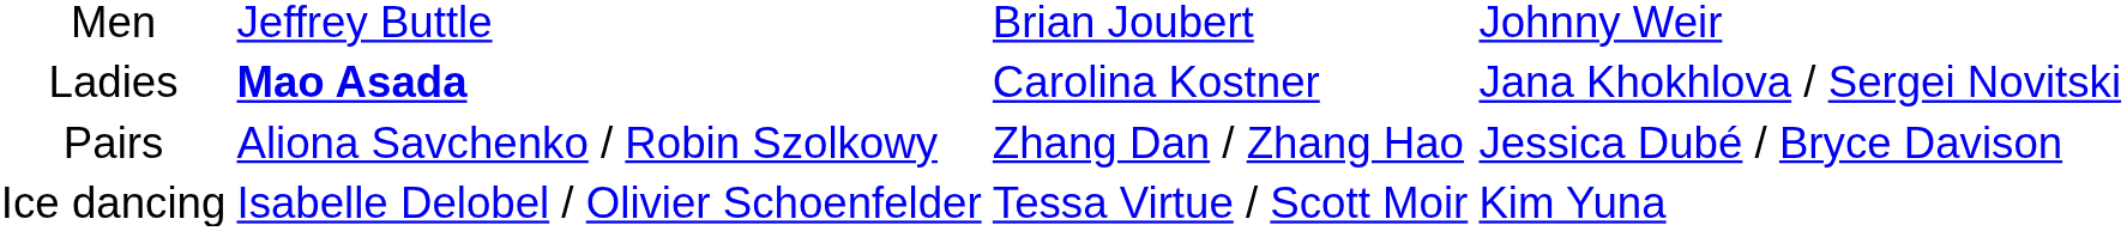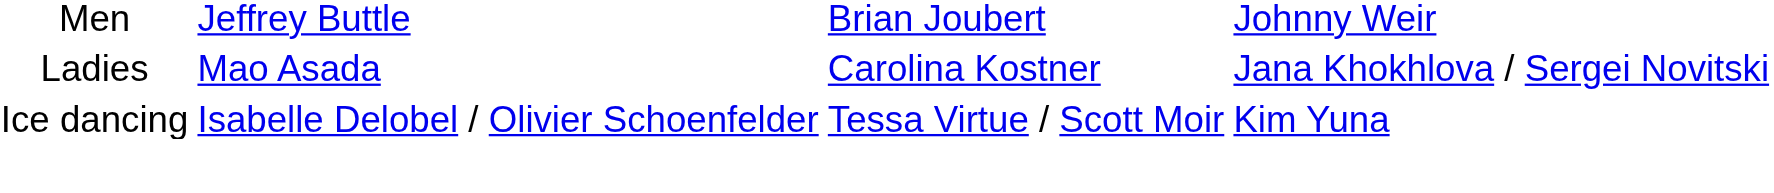Ladies | column 2: bold -> normal
- row: Pairs | Aliona Savchenko / Robin Szolkowy | Zhang Dan / Zhang Hao | Jessica Dubé / Bryce Davison
